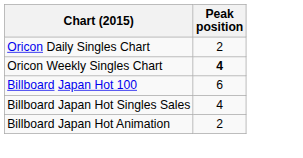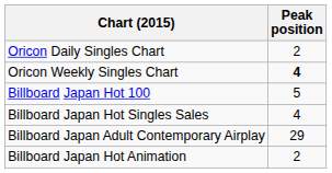Billboard Japan Hot 100 | Peak position: 6 -> 5
+ row: Billboard Japan Adult Contemporary Airplay | 29
